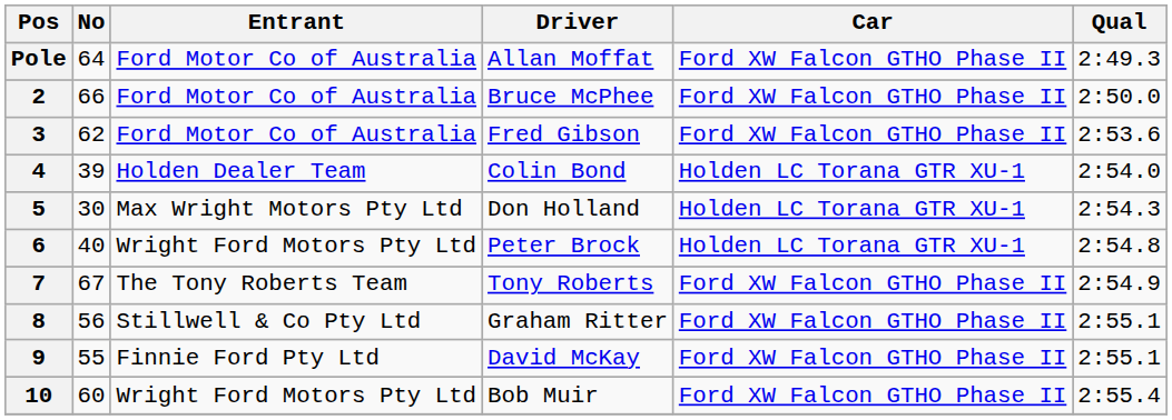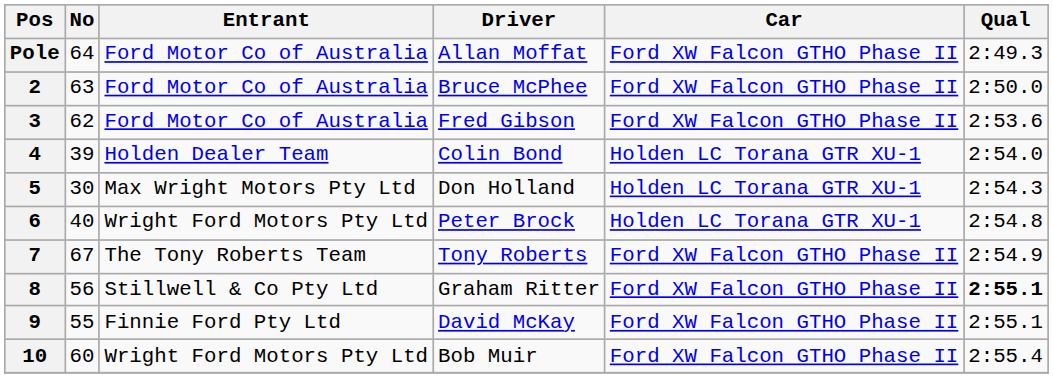2 | No: 66 -> 63
8 | Qual: normal -> bold
